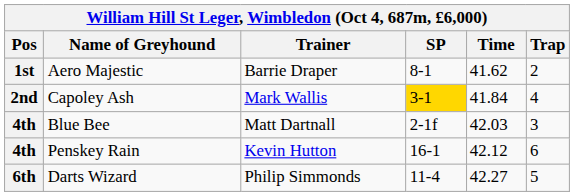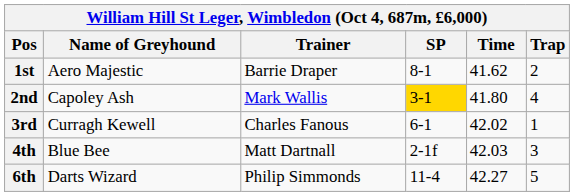Capoley Ash | Time: 41.84 -> 41.80
+ row: 3rd | Curragh Kewell | Charles Fanous | 6-1 | 42.02 | 1
- row: 4th | Penskey Rain | Kevin Hutton | 16-1 | 42.12 | 6
